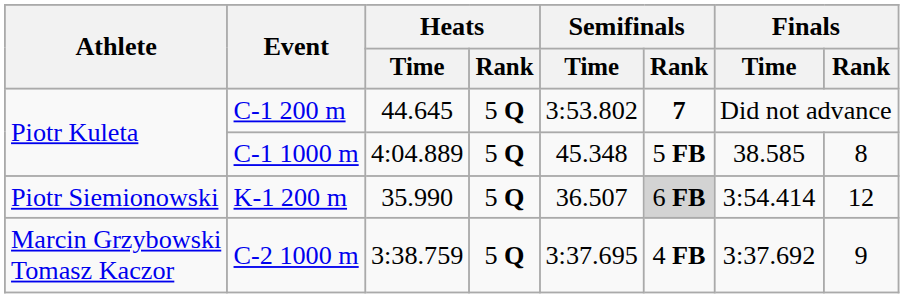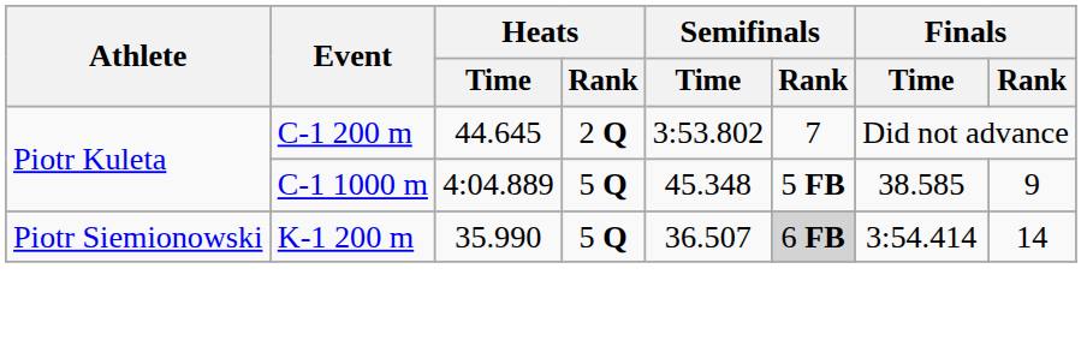C-1 200 m | Heats / Rank: 5 Q -> 2 Q
C-1 200 m | Semifinals / Rank: bold -> normal
C-1 1000 m | Finals / Rank: 8 -> 9
K-1 200 m | Finals / Rank: 12 -> 14
- row: Marcin Grzybowski Tomasz Kaczor | C-2 1000 m | 3:38.759 | 5 Q | 3:37.695 | 4 FB | 3:37.692 | 9
